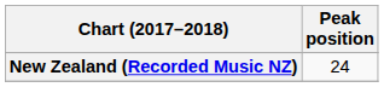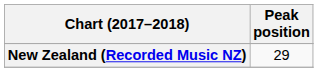New Zealand (Recorded Music NZ) | Peak position: 24 -> 29
